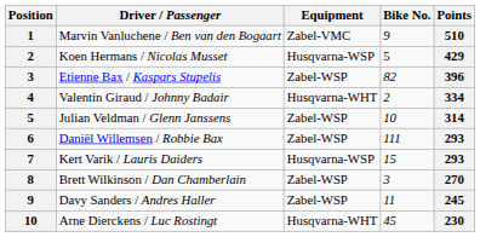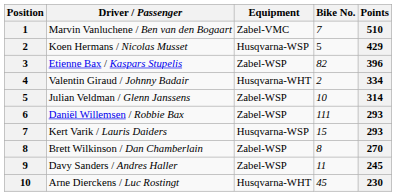Marvin Vanluchene / Ben van den Bogaart | Bike No.: 9 -> 7
Brett Wilkinson / Dan Chamberlain | Bike No.: 3 -> 8
